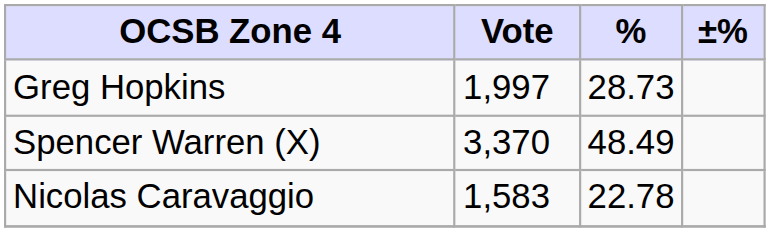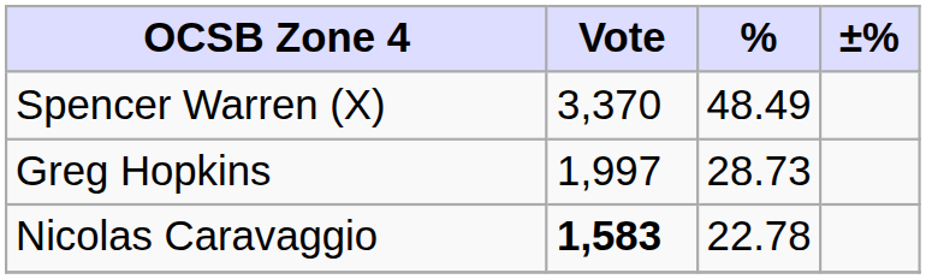rows swapped: Spencer Warren (X) <-> Greg Hopkins
Nicolas Caravaggio | Vote: normal -> bold
